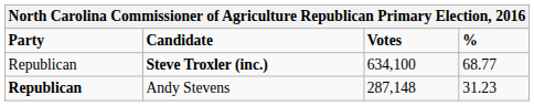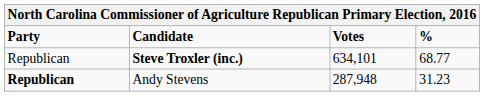Steve Troxler (inc.) | Votes: 634,100 -> 634,101
Andy Stevens | Votes: 287,148 -> 287,948
